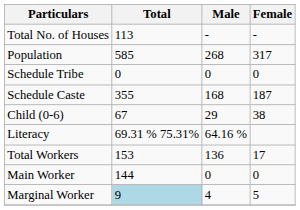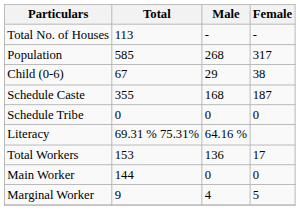rows swapped: Child (0-6) <-> Schedule Tribe
Marginal Worker | Total: lightblue background -> no background
